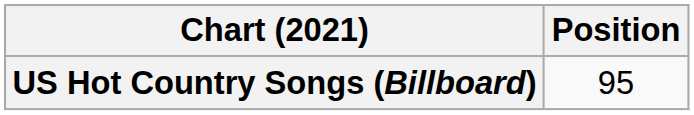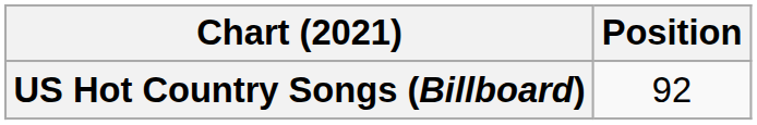US Hot Country Songs (Billboard) | Position: 95 -> 92
